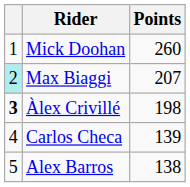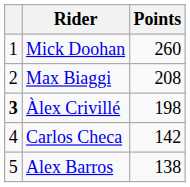Max Biaggi | column 1: paleturquoise background -> no background
Max Biaggi | Points: 207 -> 208
Carlos Checa | Points: 139 -> 142
